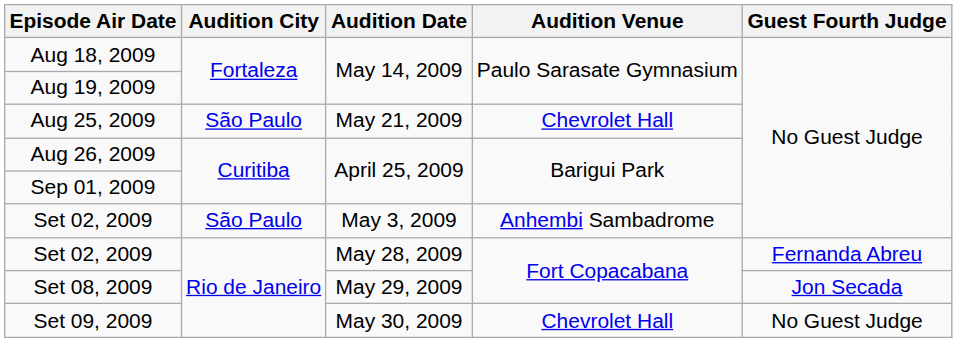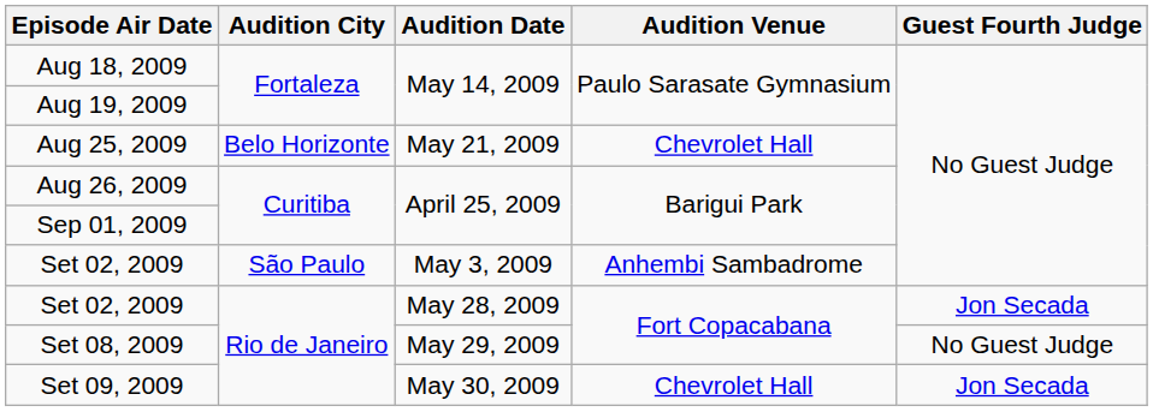Aug 25, 2009 | Audition City: São Paulo -> Belo Horizonte
Set 02, 2009 / May 28, 2009 | Guest Fourth Judge: Fernanda Abreu -> Jon Secada
Set 08, 2009 | Guest Fourth Judge: Jon Secada -> No Guest Judge
Set 09, 2009 | Guest Fourth Judge: No Guest Judge -> Jon Secada
